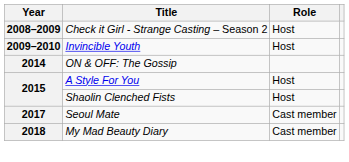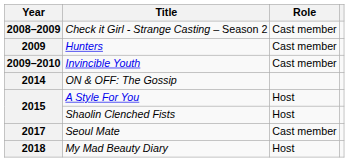Check it Girl - Strange Casting – Season 2 | Role: Host -> Cast member
+ row: 2009 | Hunters | Cast member
Invincible Youth | Role: Host -> Cast member
My Mad Beauty Diary | Role: Cast member -> Host
